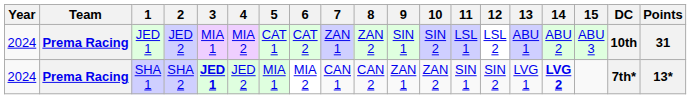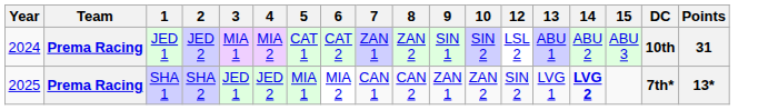- column: 11 | LSL 1 | SIN 1
SHA 1 | Year: 2024 -> 2025
SHA 1 | 3: bold -> normal
